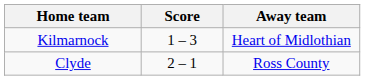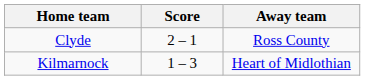rows swapped: Clyde <-> Kilmarnock
